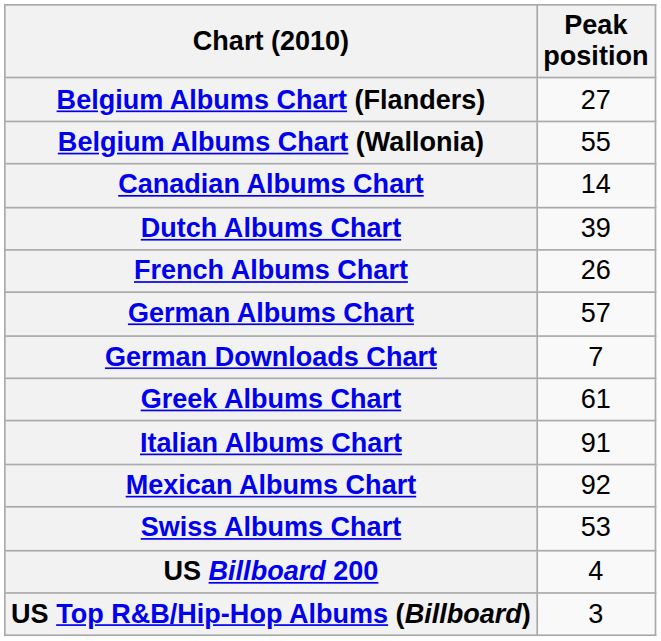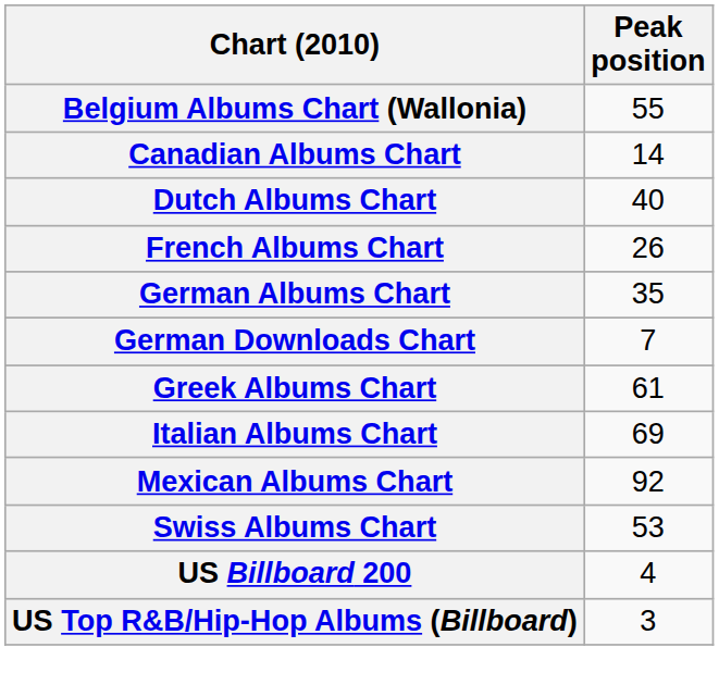- row: Belgium Albums Chart (Flanders) | 27
Dutch Albums Chart | Peak position: 39 -> 40
German Albums Chart | Peak position: 57 -> 35
Italian Albums Chart | Peak position: 91 -> 69
